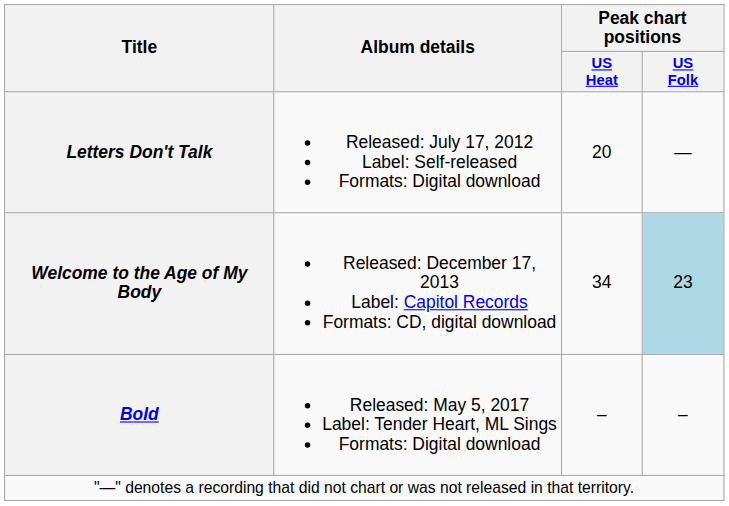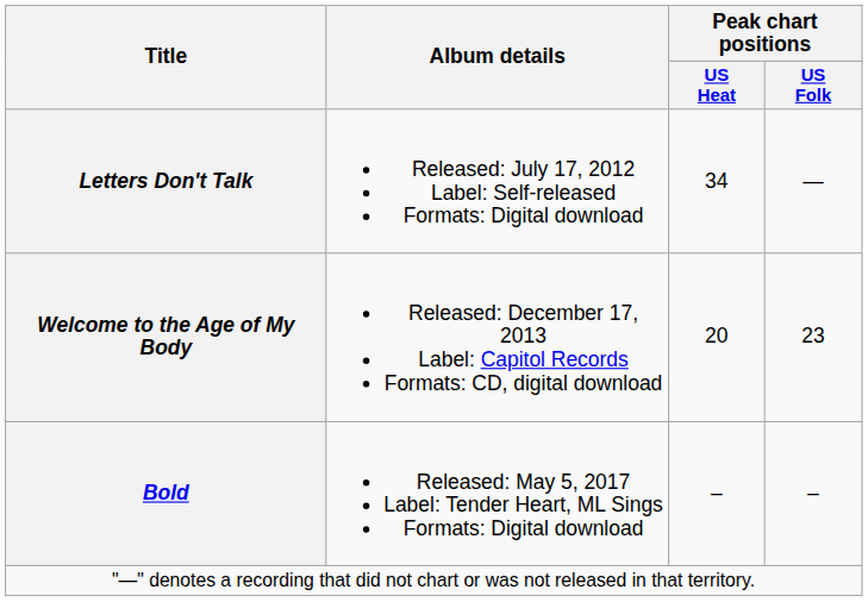Letters Don't Talk | Peak chart positions / US Heat: 20 -> 34
Welcome to the Age of My Body | Peak chart positions / US Heat: 34 -> 20
Welcome to the Age of My Body | Peak chart positions / US Folk: lightblue background -> no background
